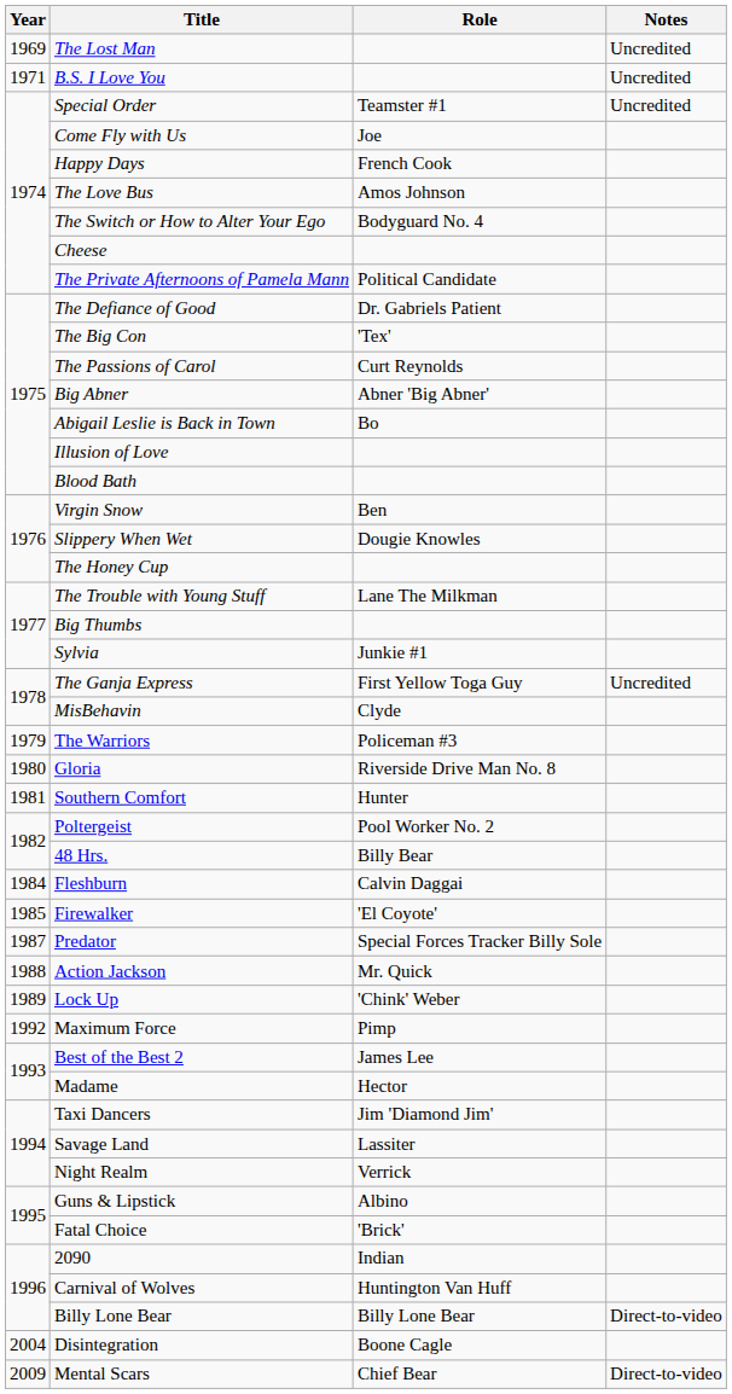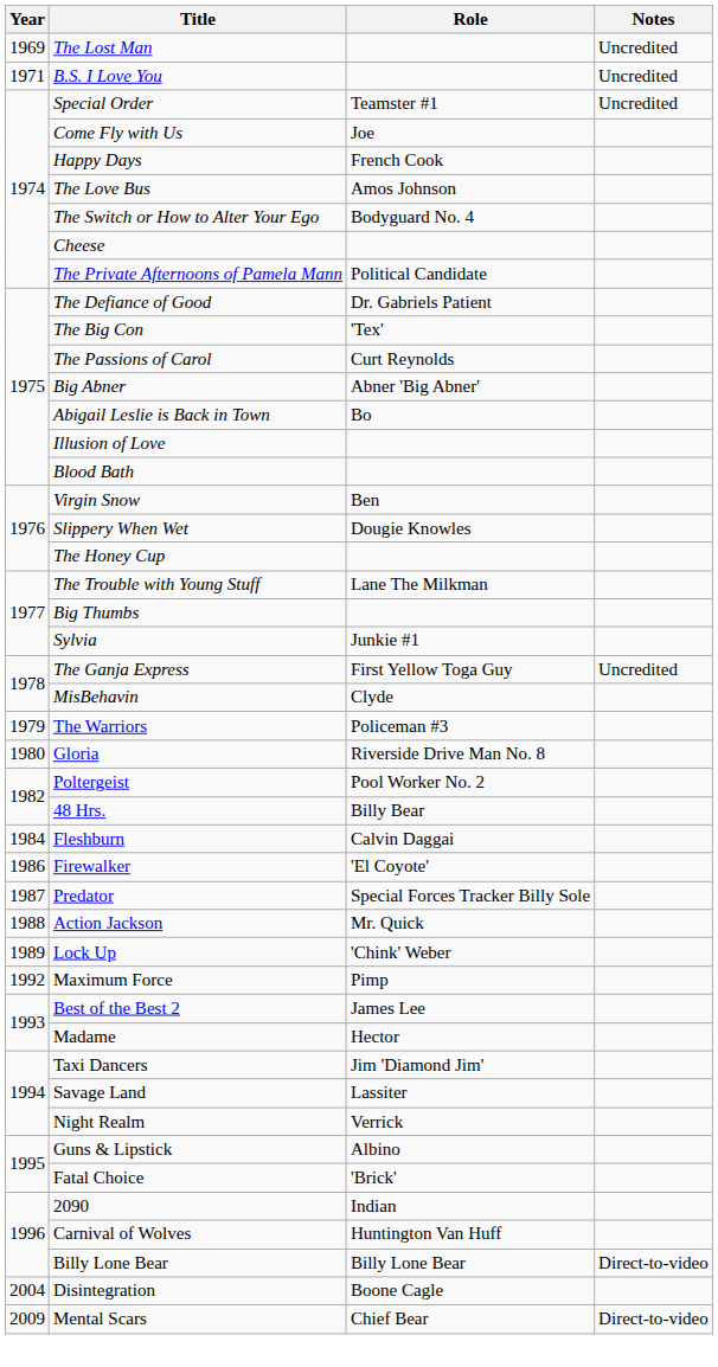- row: 1981 | Southern Comfort | Hunter
Firewalker | Year: 1985 -> 1986
